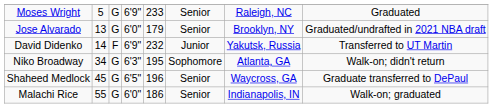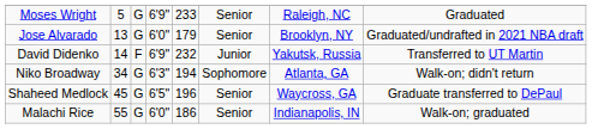Niko Broadway | column 5: 195 -> 194
